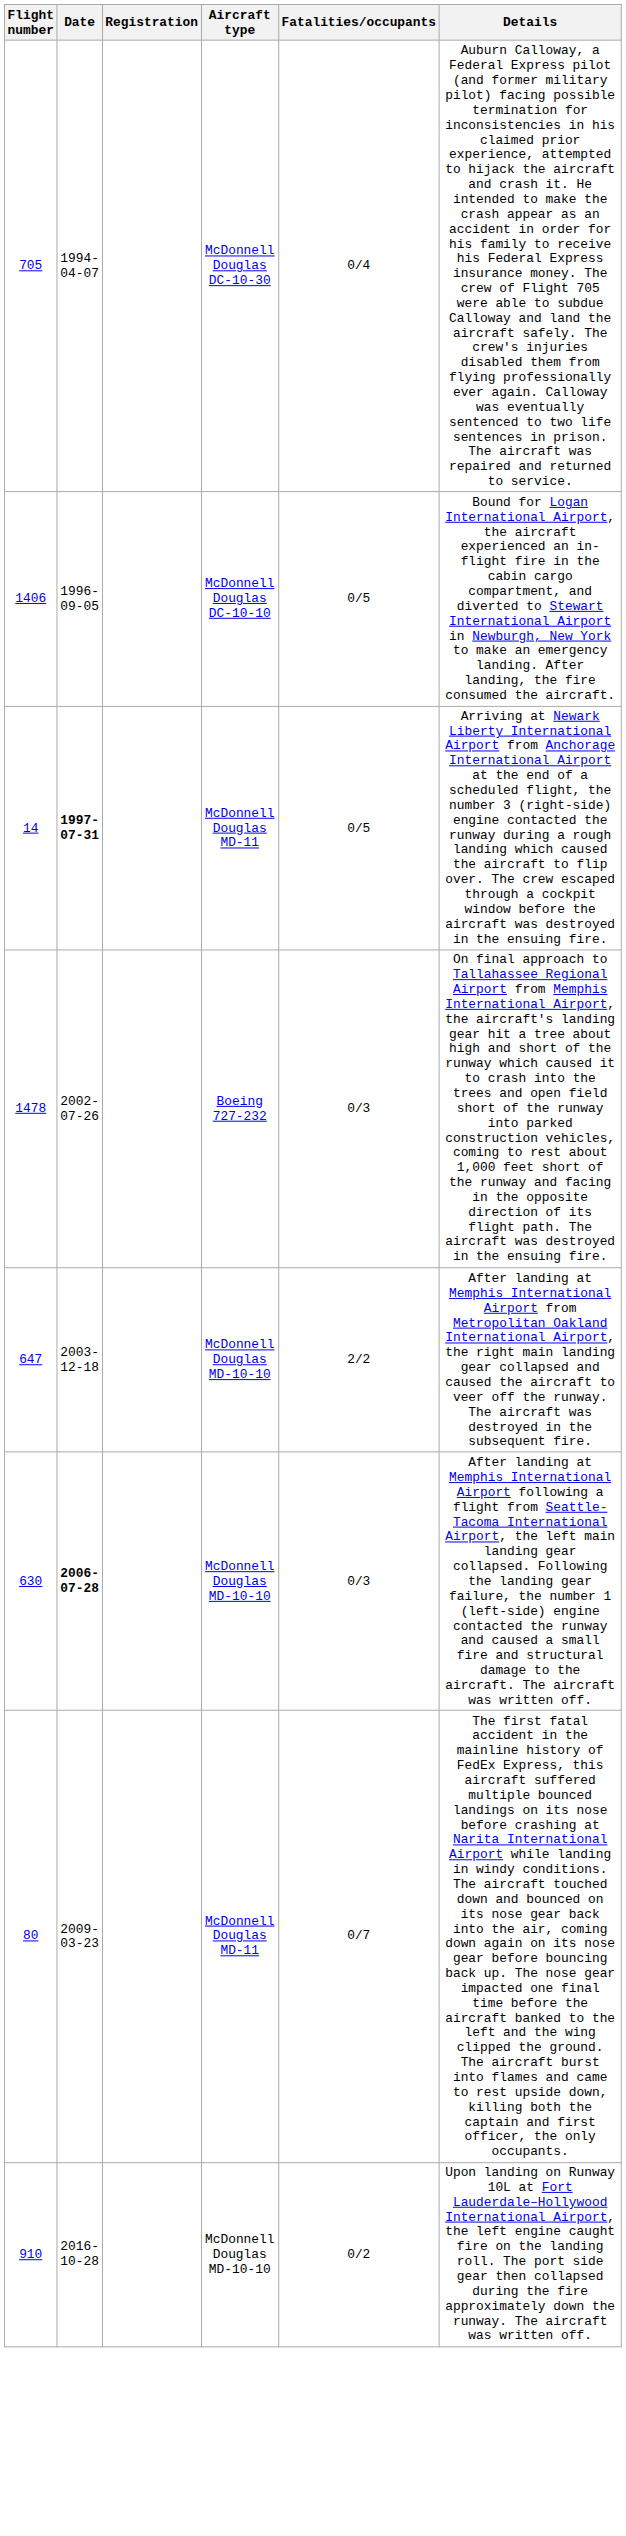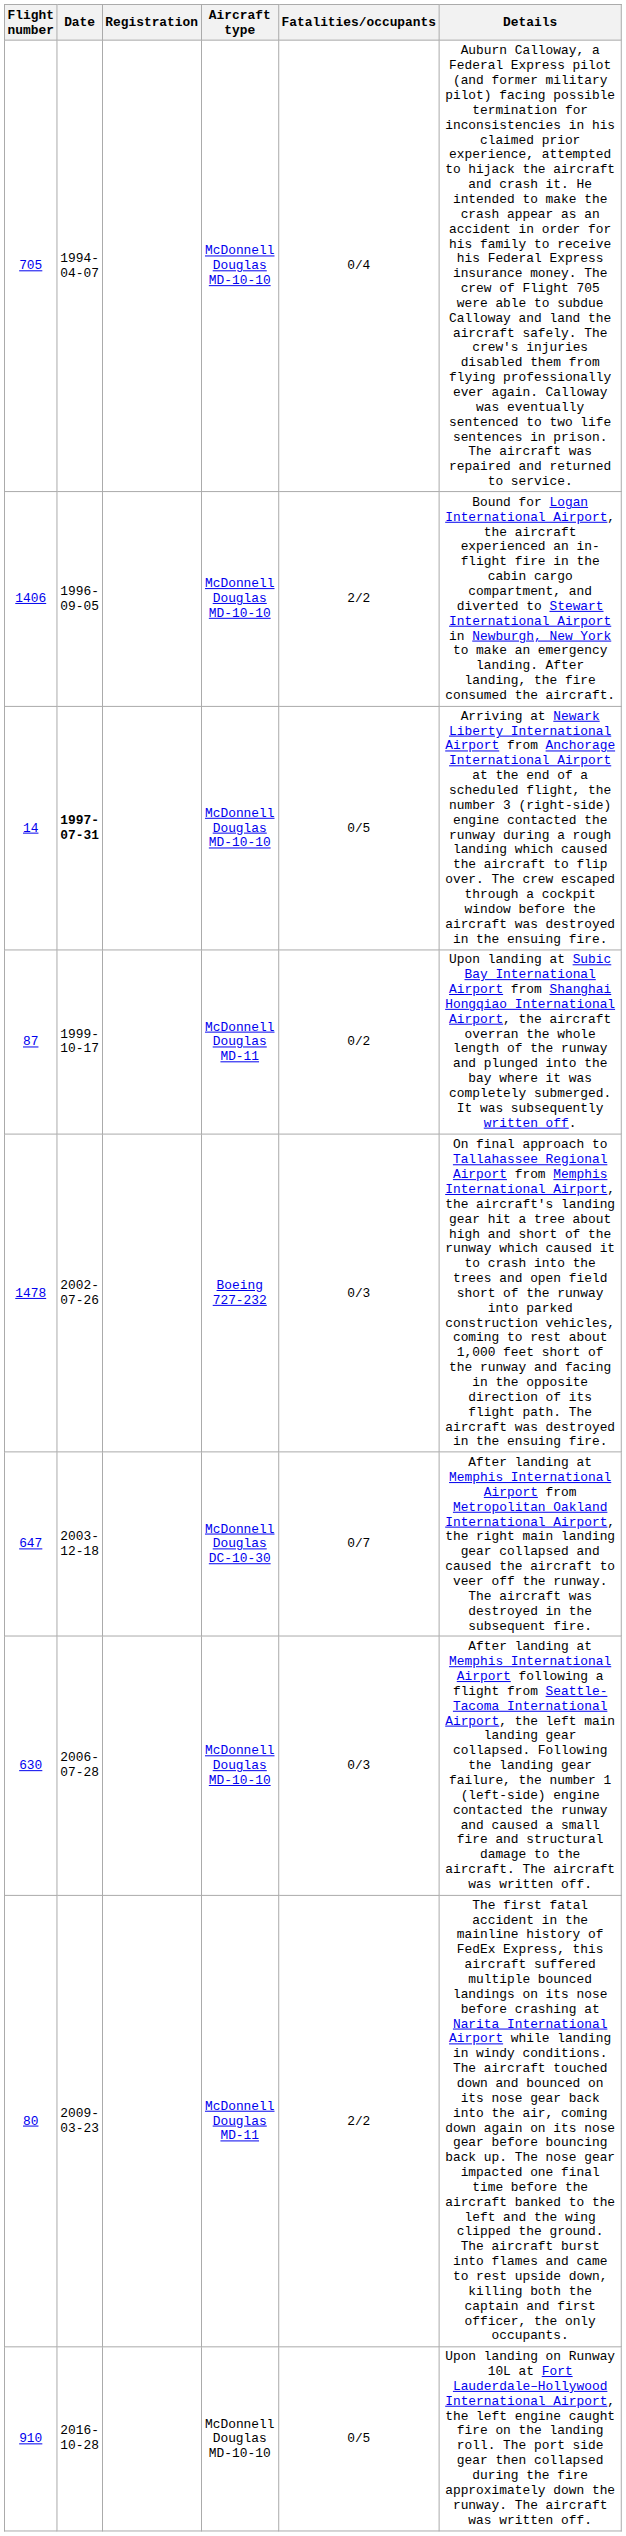705 | Aircraft type: McDonnell Douglas DC-10-30 -> McDonnell Douglas MD-10-10
1406 | Aircraft type: McDonnell Douglas DC-10-10 -> McDonnell Douglas MD-10-10
1406 | Fatalities/occupants: 0/5 -> 2/2
14 | Aircraft type: McDonnell Douglas MD-11 -> McDonnell Douglas MD-10-10
+ row: 87 | 1999-10-17 | McDonnell Douglas MD-11 | 0/2 | Upon landing at Subic Bay International Airport from Shanghai Hongqiao International Airport, the aircraft overran the whole length of the runway and plunged into the bay where it was completely submerged. It was subsequently written off.
647 | Aircraft type: McDonnell Douglas MD-10-10 -> McDonnell Douglas DC-10-30
647 | Fatalities/occupants: 2/2 -> 0/7
630 | Date: bold -> normal
80 | Fatalities/occupants: 0/7 -> 2/2
910 | Fatalities/occupants: 0/2 -> 0/5
